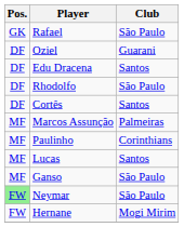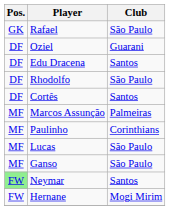Lucas | Club: Santos -> São Paulo
Neymar | Club: São Paulo -> Santos
